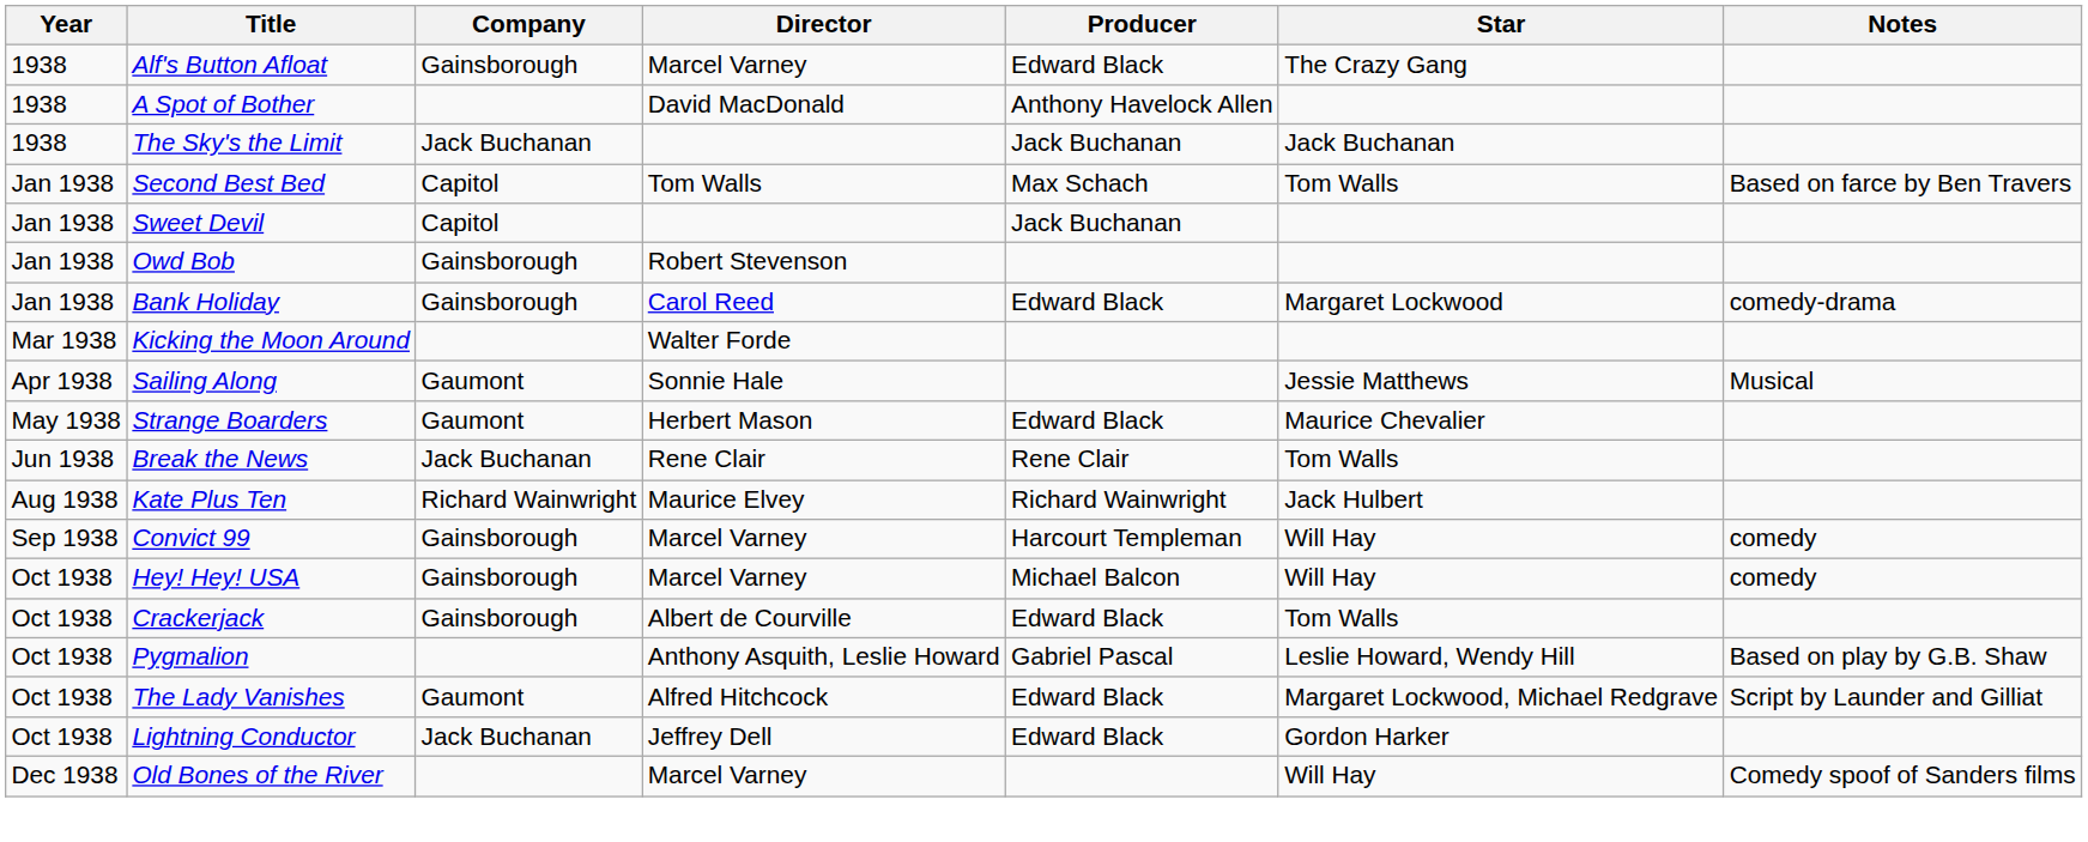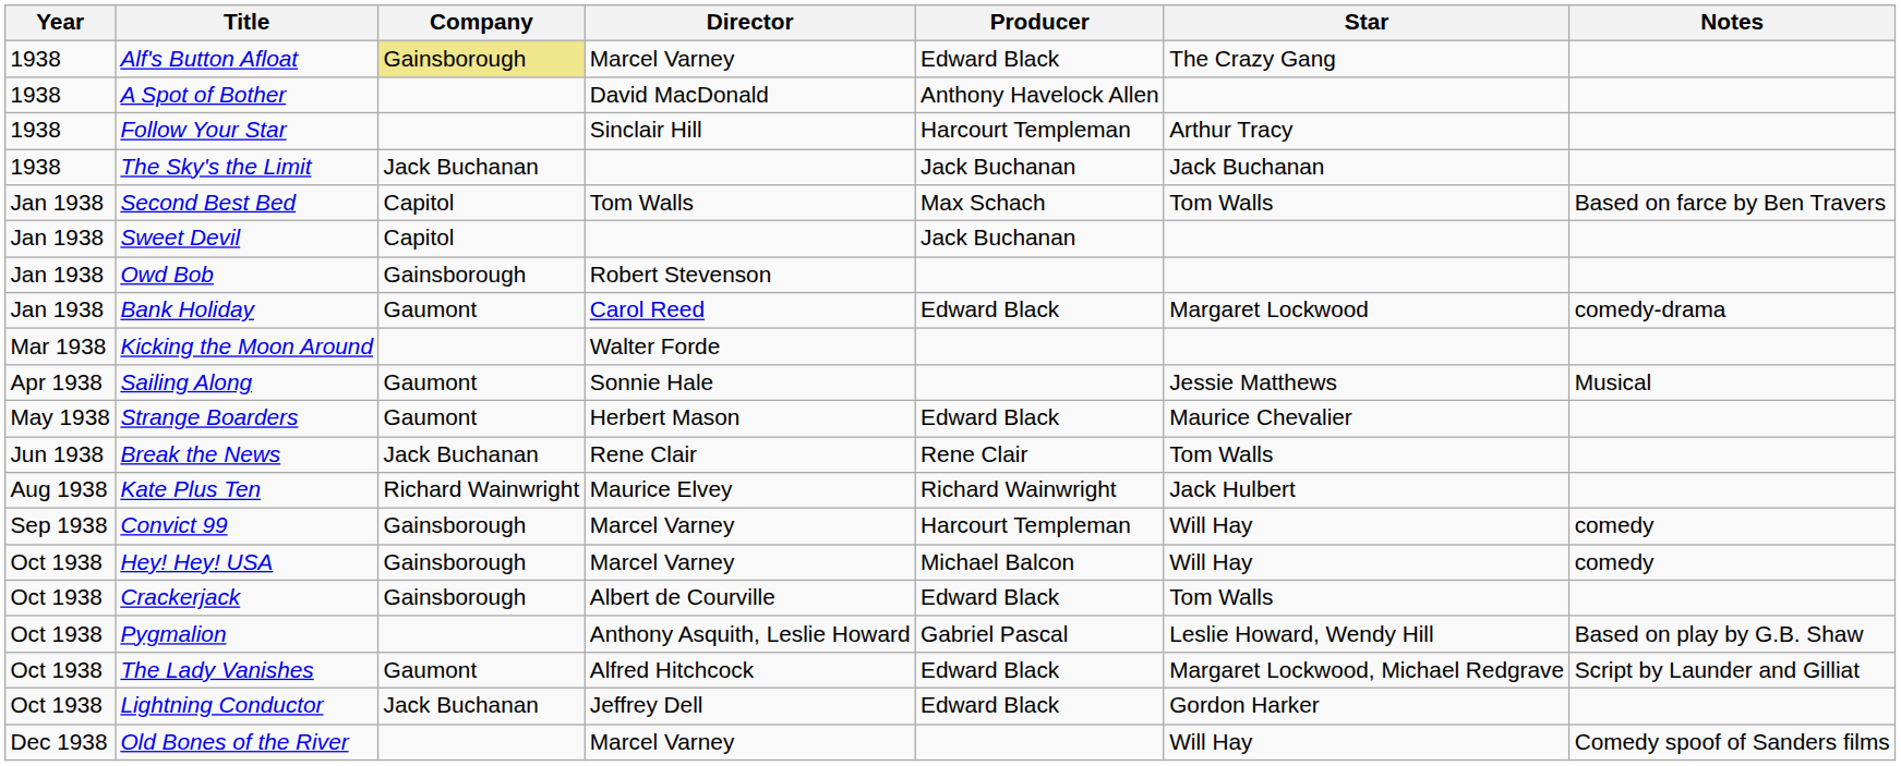Alf's Button Afloat | Company: no background -> khaki background
+ row: 1938 | Follow Your Star | Sinclair Hill | Harcourt Templeman | Arthur Tracy
Bank Holiday | Company: Gainsborough -> Gaumont
